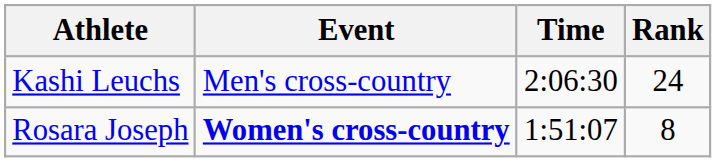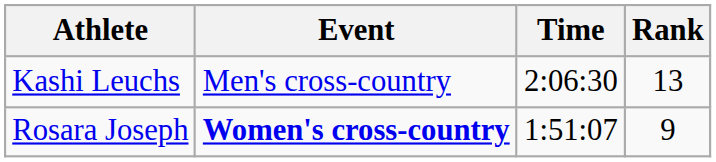Kashi Leuchs | Rank: 24 -> 13
Rosara Joseph | Rank: 8 -> 9
